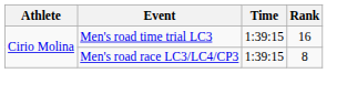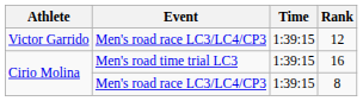+ row: Victor Garrido | Men's road race LC3/LC4/CP3 | 1:39:15 | 12
